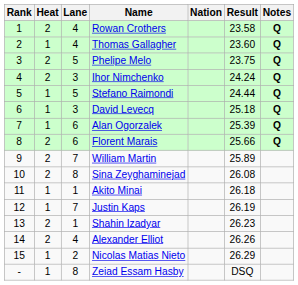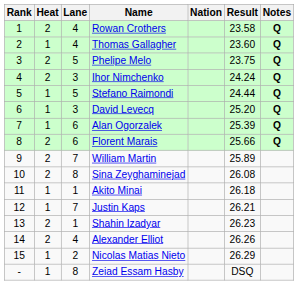David Levecq | Result: 25.18 -> 25.20
Justin Kaps | Result: 26.19 -> 26.21
